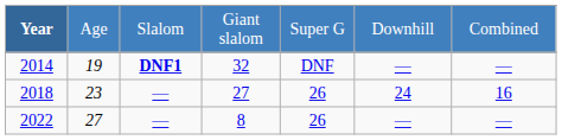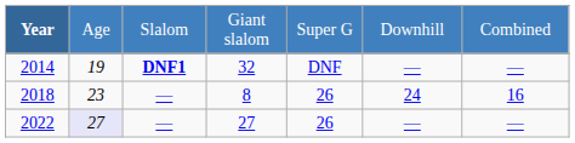2018 | column 4: 27 -> 8
2022 | column 2: no background -> lavender background
2022 | column 4: 8 -> 27
